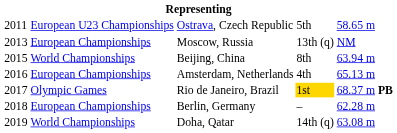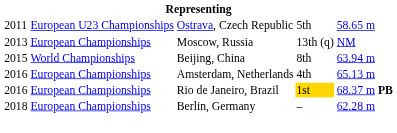Rio de Janeiro, Brazil | column 1: 2017 -> 2016
Rio de Janeiro, Brazil | column 2: Olympic Games -> European Championships
- row: 2019 | World Championships | Doha, Qatar | 14th (q) | 63.08 m
